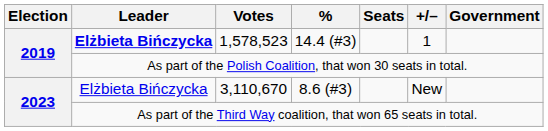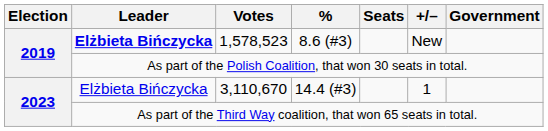1,578,523 | %: 14.4 (#3) -> 8.6 (#3)
1,578,523 | +/–: 1 -> New
3,110,670 | %: 8.6 (#3) -> 14.4 (#3)
3,110,670 | +/–: New -> 1
